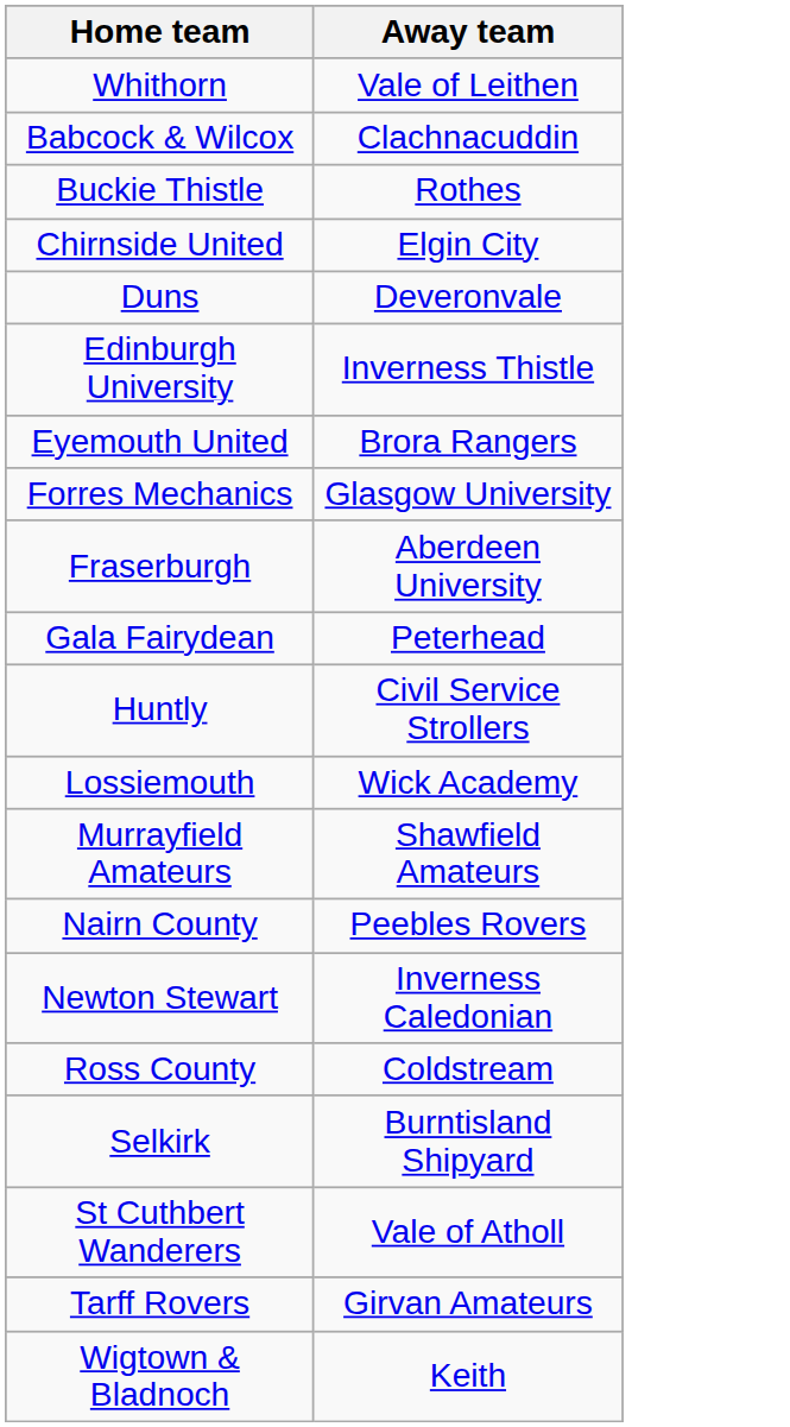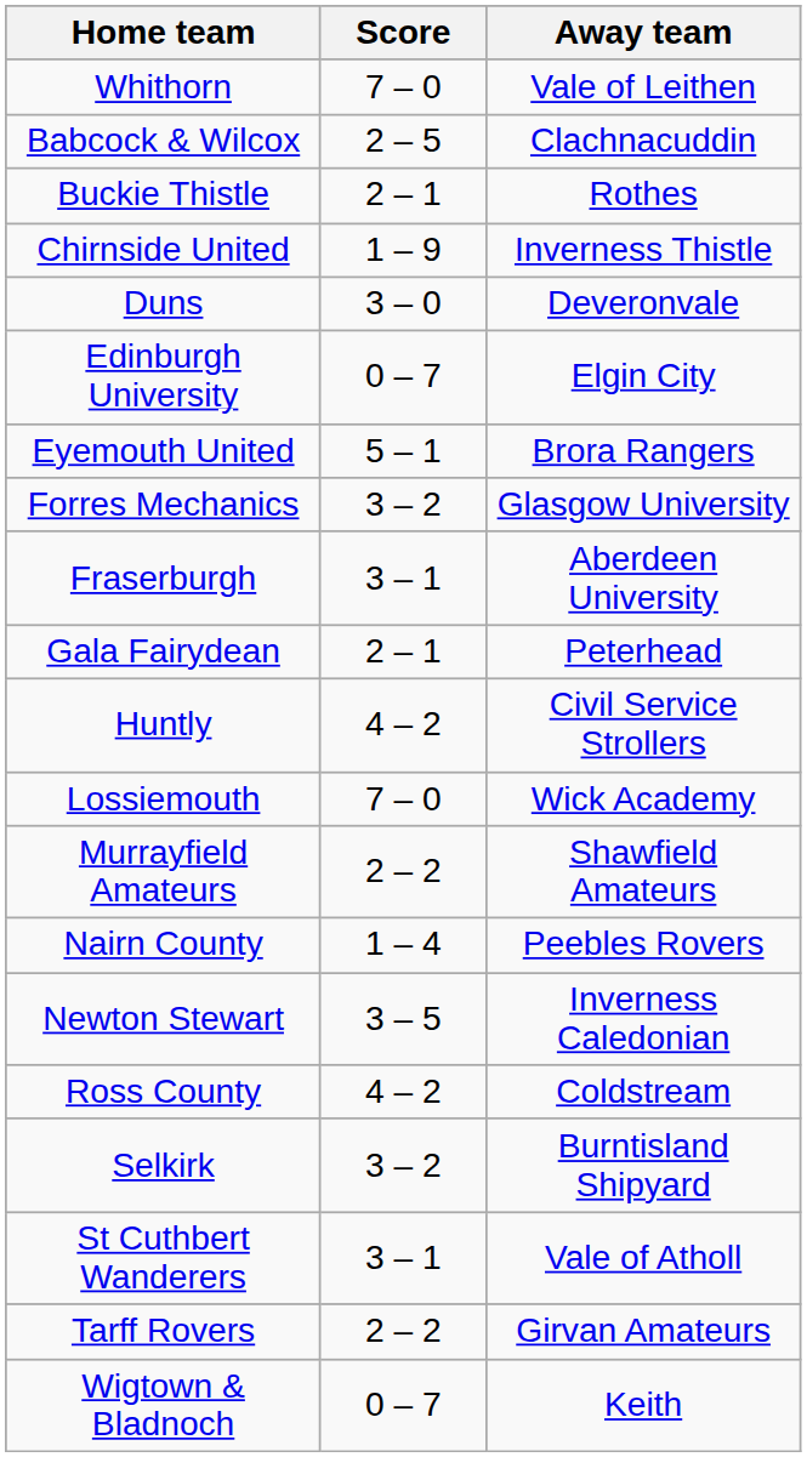+ column: Score | 7 – 0 | 2 – 5 | 2 – 1 | 1 – 9 | 3 – 0 | 0 – 7 | 5 – 1 | 3 – 2 | 3 – 1 | 2 – 1 | 4 – 2 | 7 – 0 | 2 – 2 | 1 – 4 | 3 – 5 | 4 – 2 | 3 – 2 | 3 – 1 | 2 – 2 | 0 – 7
Chirnside United | Away team: Elgin City -> Inverness Thistle
Edinburgh University | Away team: Inverness Thistle -> Elgin City
